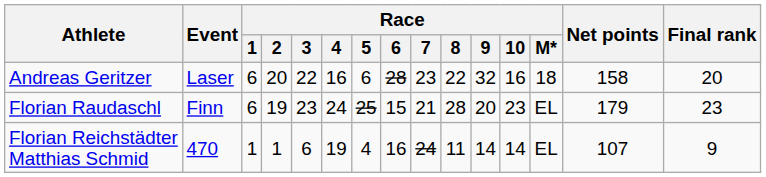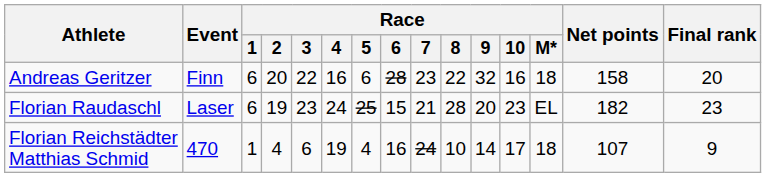Andreas Geritzer | Event: Laser -> Finn
Florian Raudaschl | Event: Finn -> Laser
Florian Raudaschl | Net points: 179 -> 182
Florian Reichstädter Matthias Schmid | Race / 2: 1 -> 4
Florian Reichstädter Matthias Schmid | Race / 8: 11 -> 10
Florian Reichstädter Matthias Schmid | Race / 10: 14 -> 17
Florian Reichstädter Matthias Schmid | Race / M*: EL -> 18
